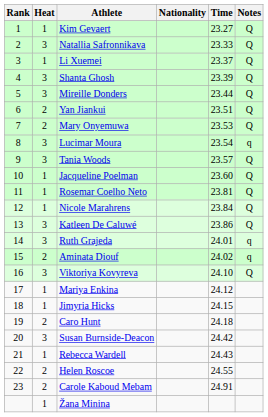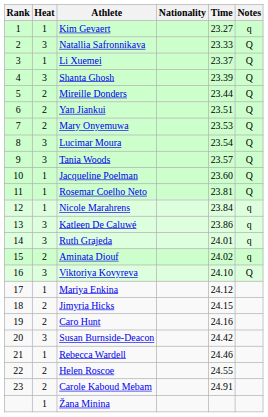Kim Gevaert | Notes: Q -> q
Mireille Donders | Heat: 3 -> 2
Lucimar Moura | Notes: q -> Q
Nicole Marahrens | Notes: Q -> q
Katleen De Caluwé | Notes: Q -> q
Jimyria Hicks | Heat: 1 -> 2
Caro Hunt | Time: 24.18 -> 24.16
Rebecca Wardell | Time: 24.43 -> 24.46
